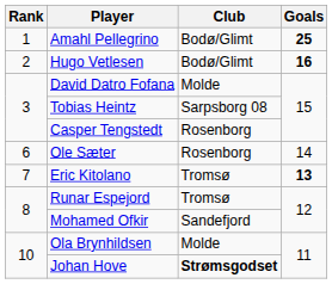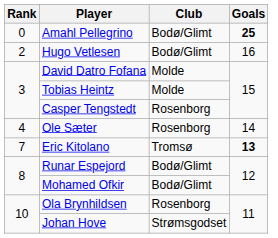Amahl Pellegrino | Rank: 1 -> 0
Hugo Vetlesen | Goals: bold -> normal
Tobias Heintz | Club: Sarpsborg 08 -> Molde
Ole Sæter | Rank: 6 -> 4
Runar Espejord | Club: Tromsø -> Bodø/Glimt
Mohamed Ofkir | Club: Sandefjord -> Bodø/Glimt
Ola Brynhildsen | Club: Molde -> Rosenborg
Johan Hove | Club: bold -> normal
